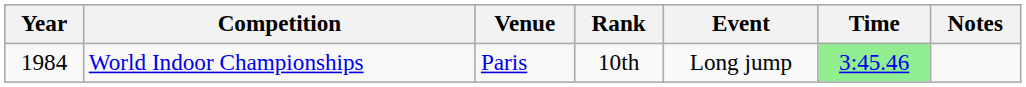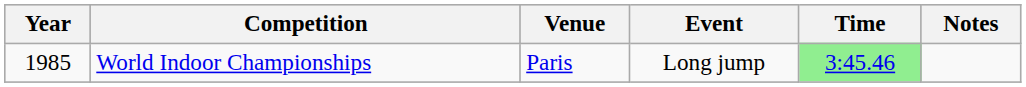- column: Rank | 10th
World Indoor Championships | Year: 1984 -> 1985
